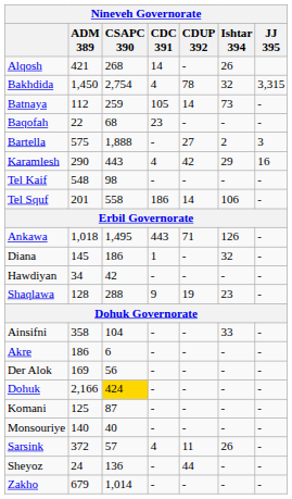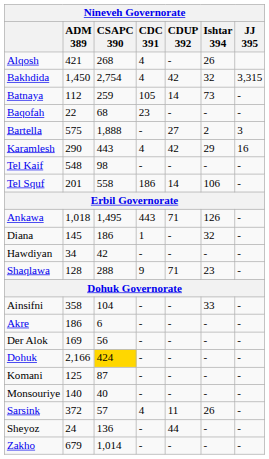Alqosh | CDC 391: 14 -> 4
Bakhdida | CDUP 392: 78 -> 42
Shaqlawa | CDUP 392: 19 -> 71
